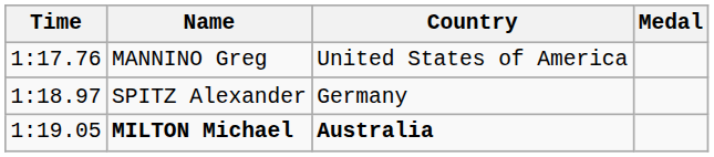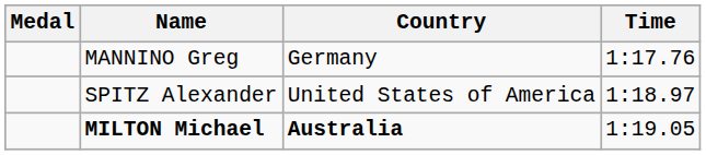columns swapped: Medal <-> Time
MANNINO Greg | Country: United States of America -> Germany
SPITZ Alexander | Country: Germany -> United States of America
